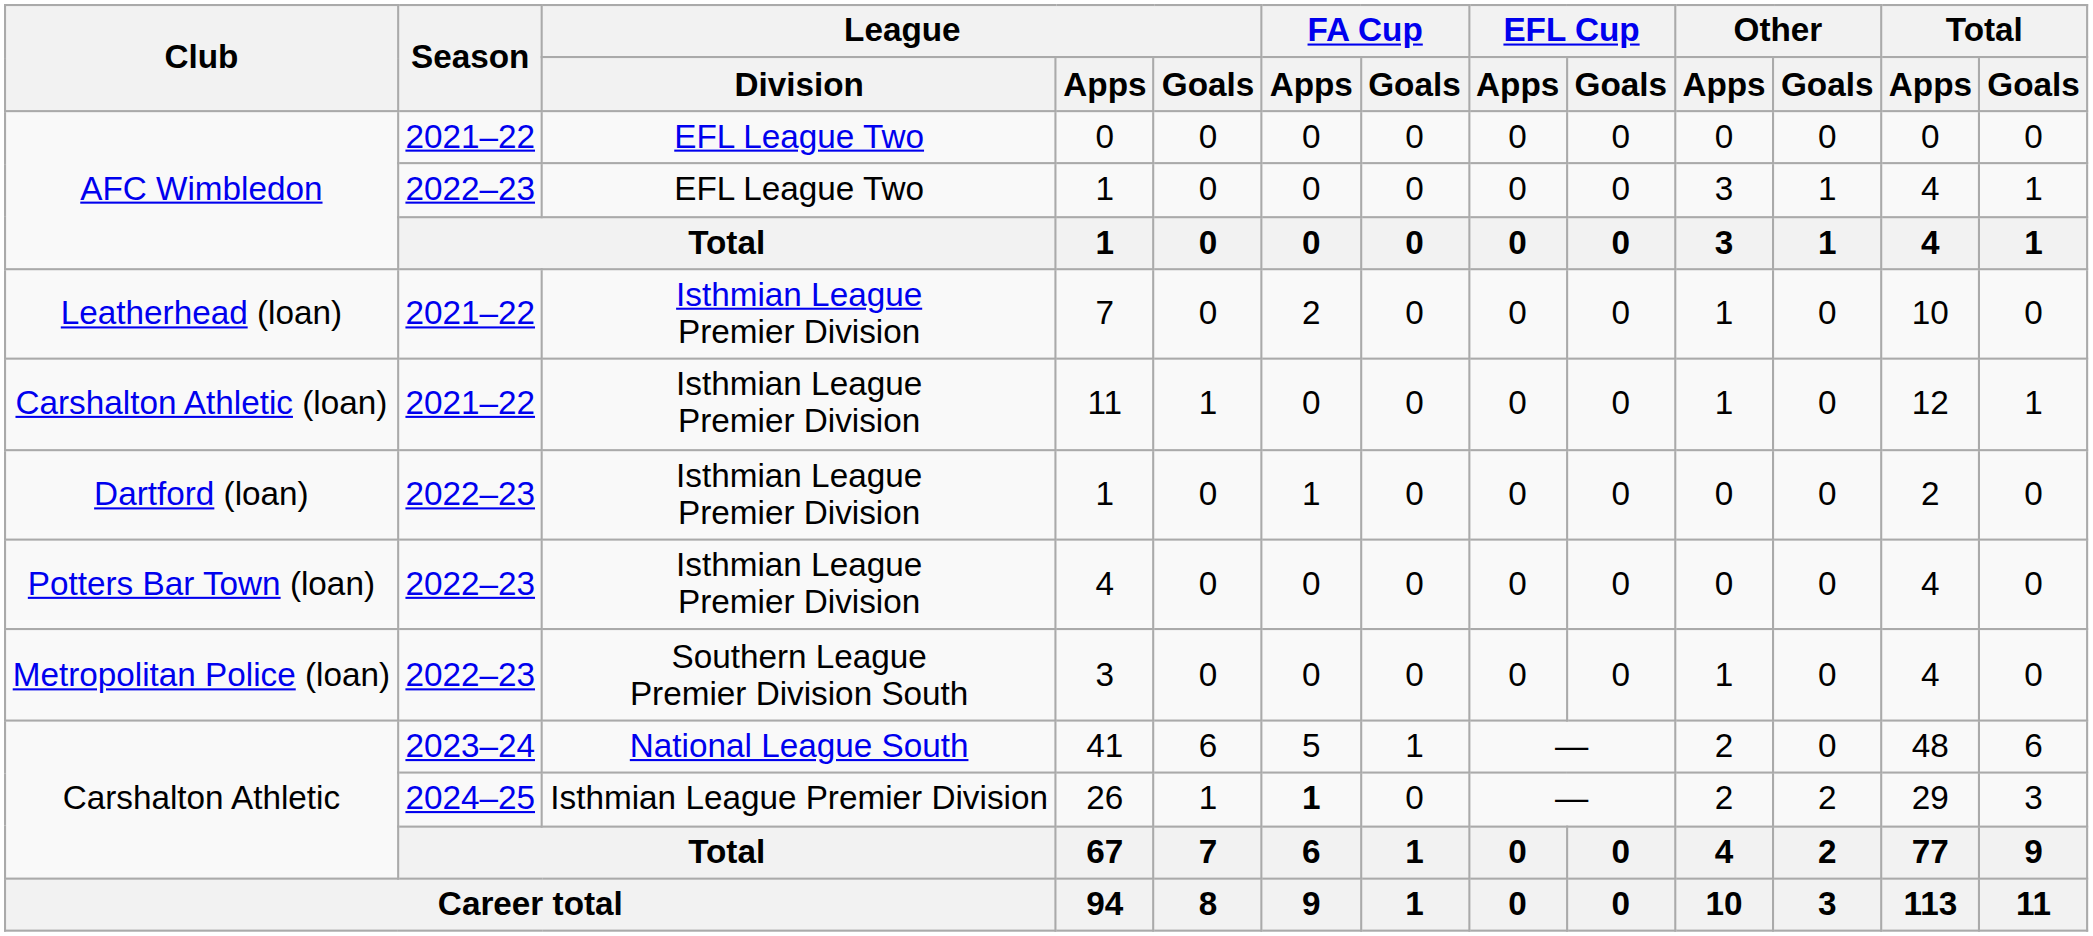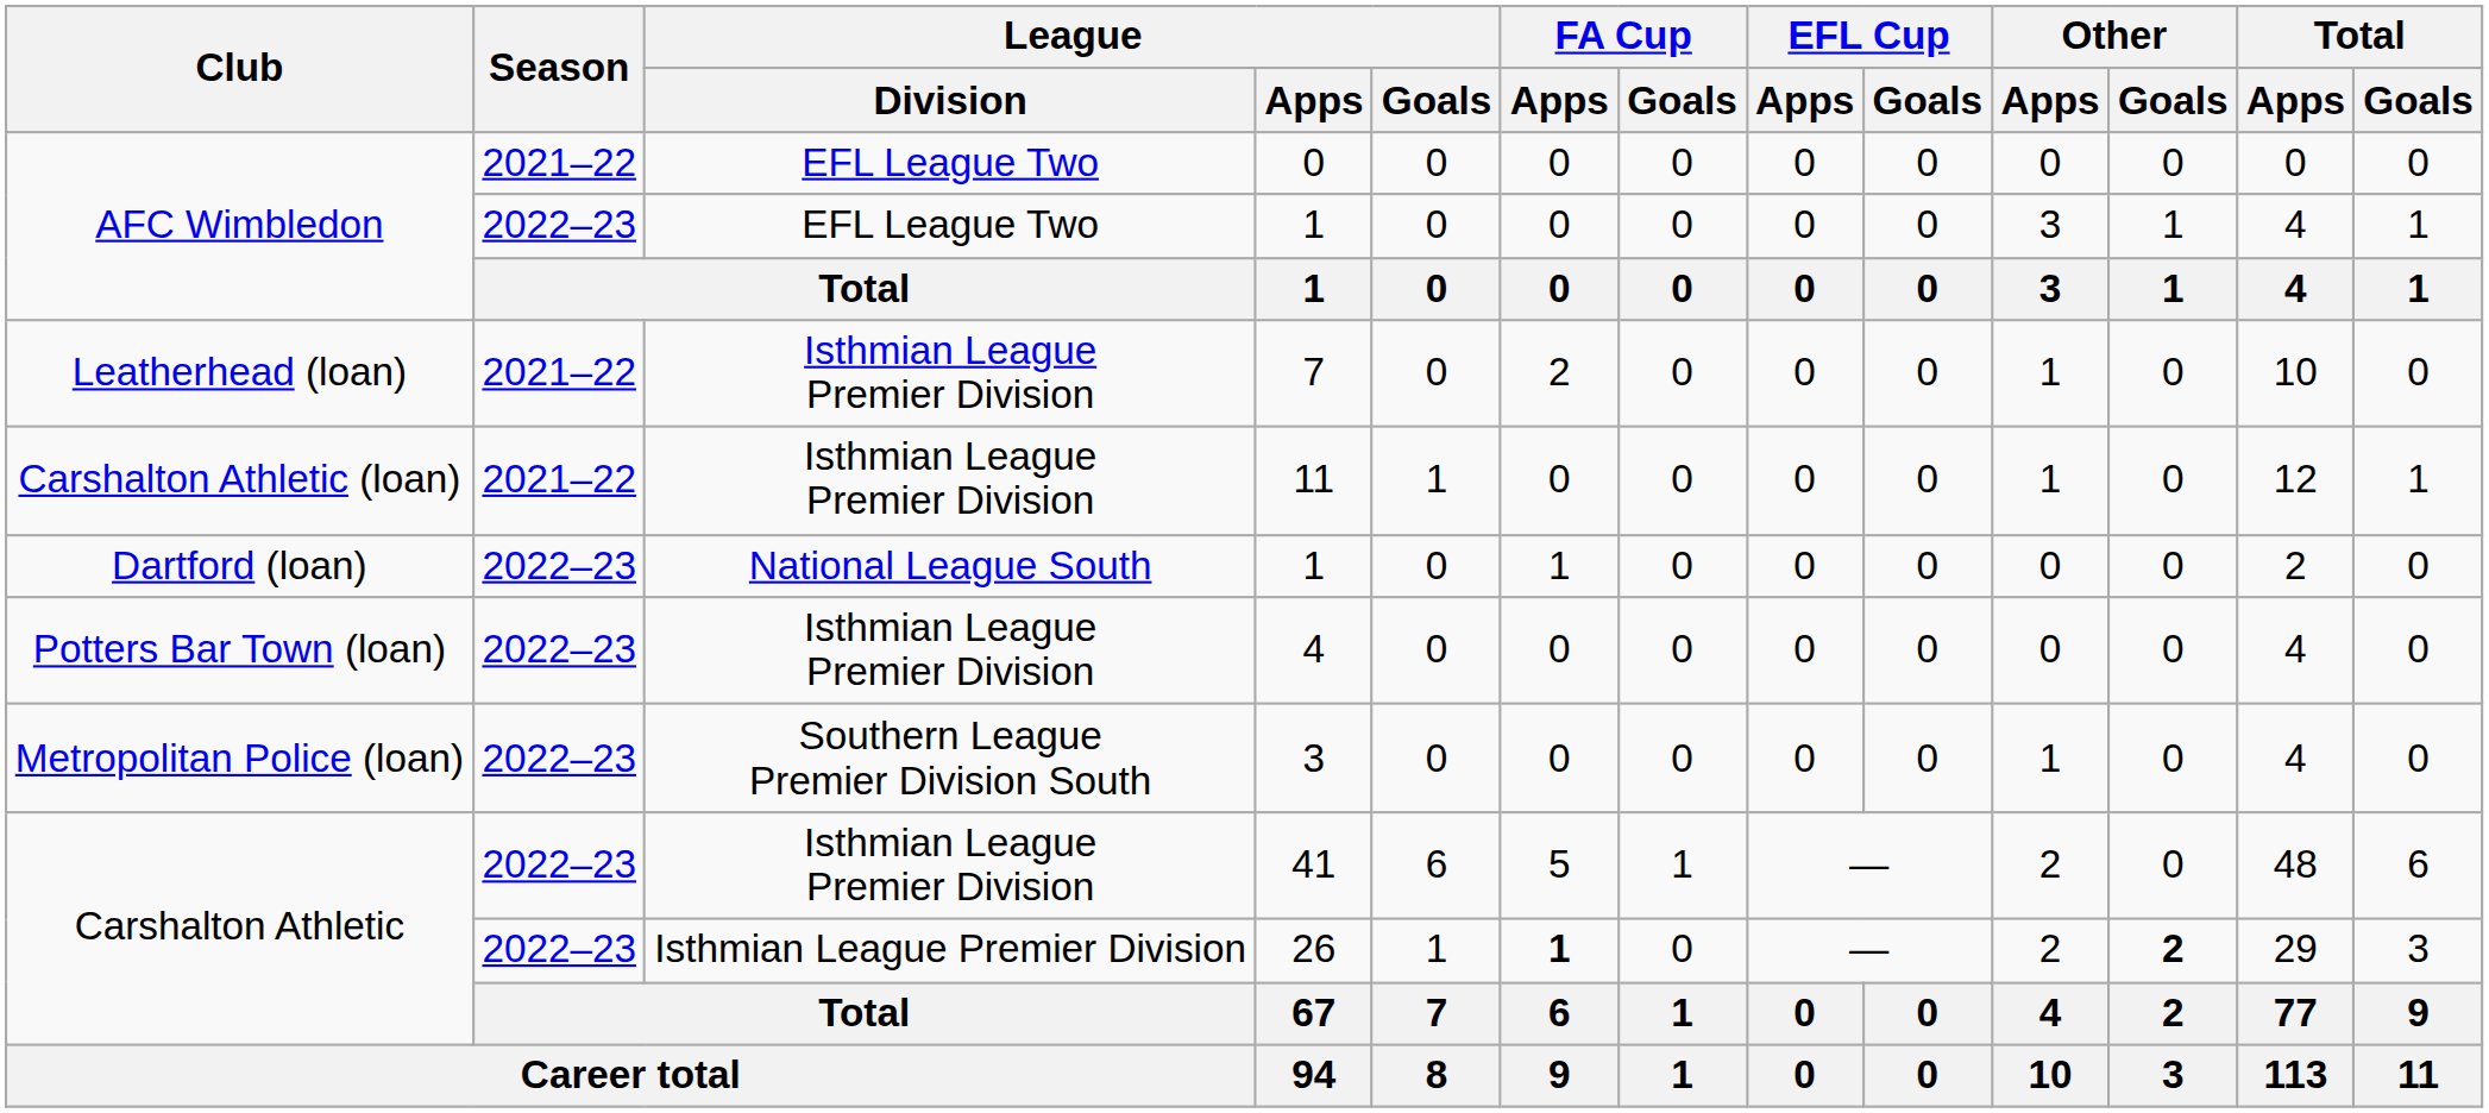Dartford (loan) / 1 | League / Division: Isthmian League Premier Division -> National League South
41 | Season: 2023–24 -> 2022–23
41 | League / Division: National League South -> Isthmian League Premier Division
26 | Season: 2024–25 -> 2022–23
26 | Other / Goals: normal -> bold
